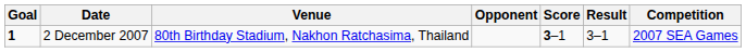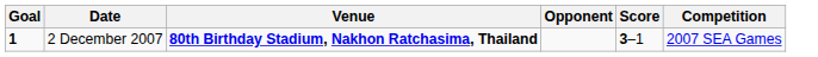- column: Result | 3–1
2 December 2007 | Venue: normal -> bold
